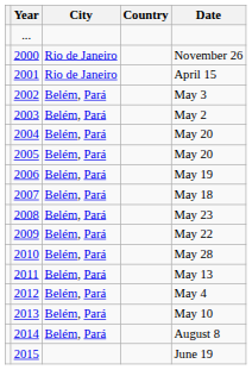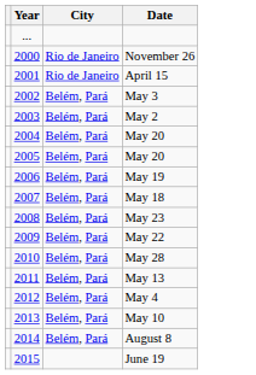- column: Country
